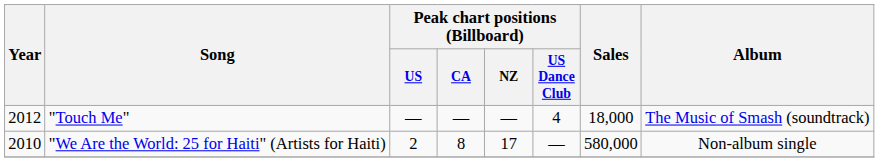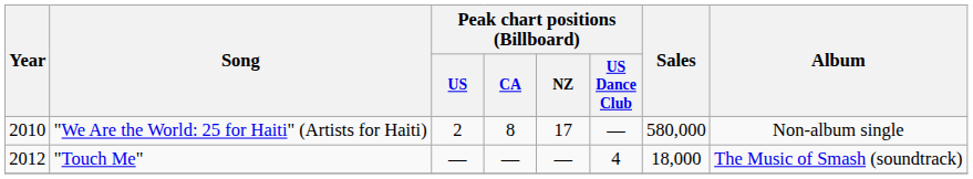rows swapped: "We Are the World: 25 for Haiti" (Artists for Haiti) <-> "Touch Me"
